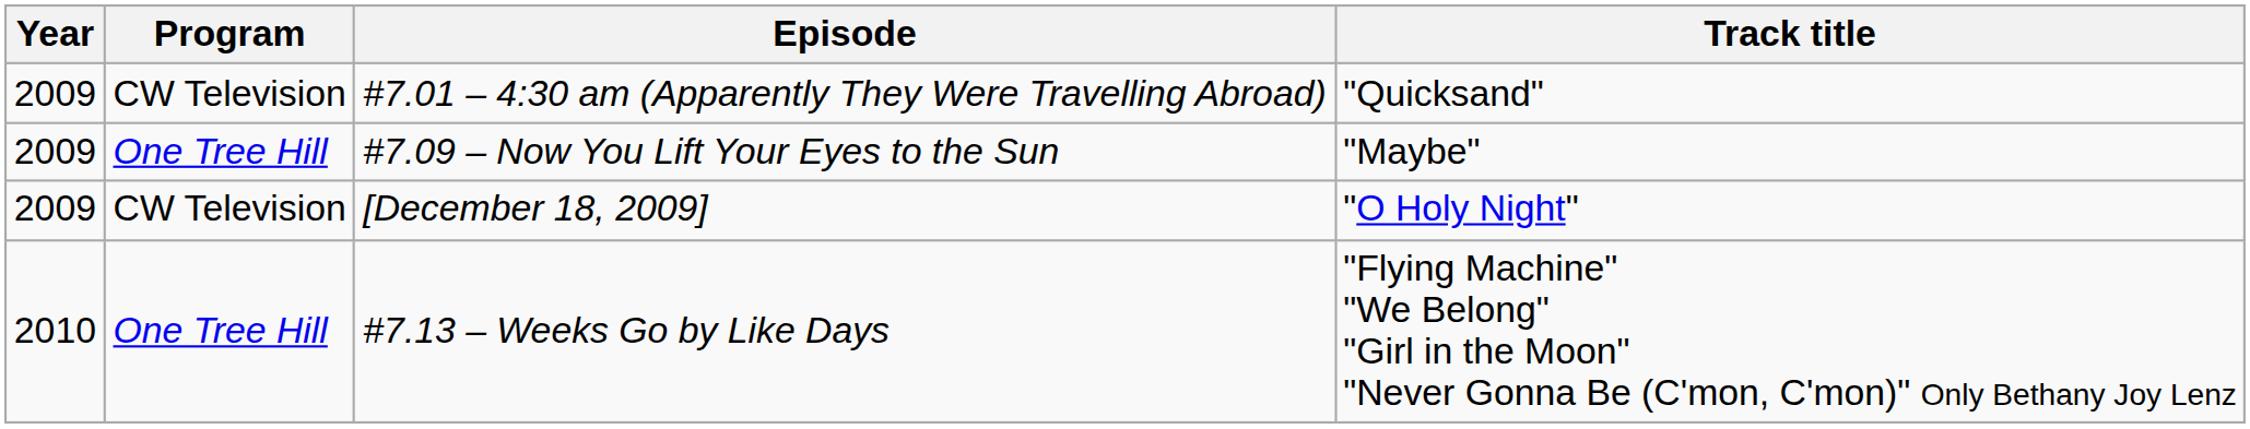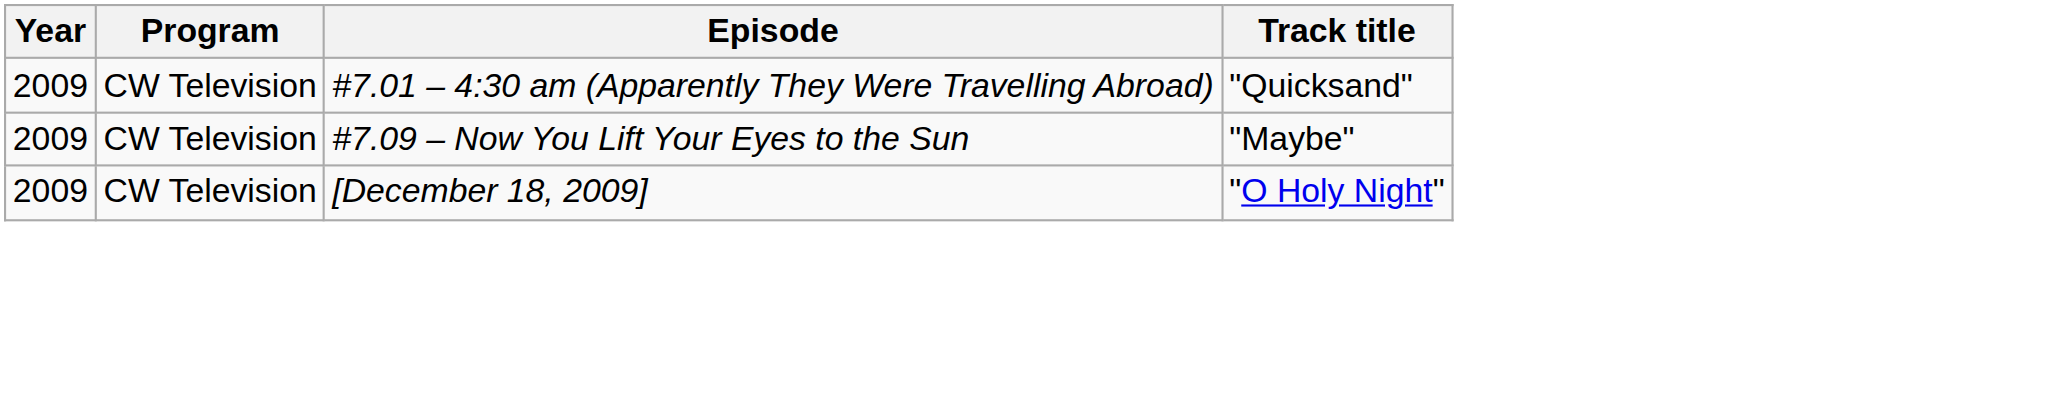#7.09 – Now You Lift Your Eyes to the Sun | Program: One Tree Hill -> CW Television
- row: 2010 | One Tree Hill | #7.13 – Weeks Go by Like Days | "Flying Machine" "We Belong" "Girl in the Moon" "Never Gonna Be (C'mon, C'mon)" Only Bethany Joy Lenz
